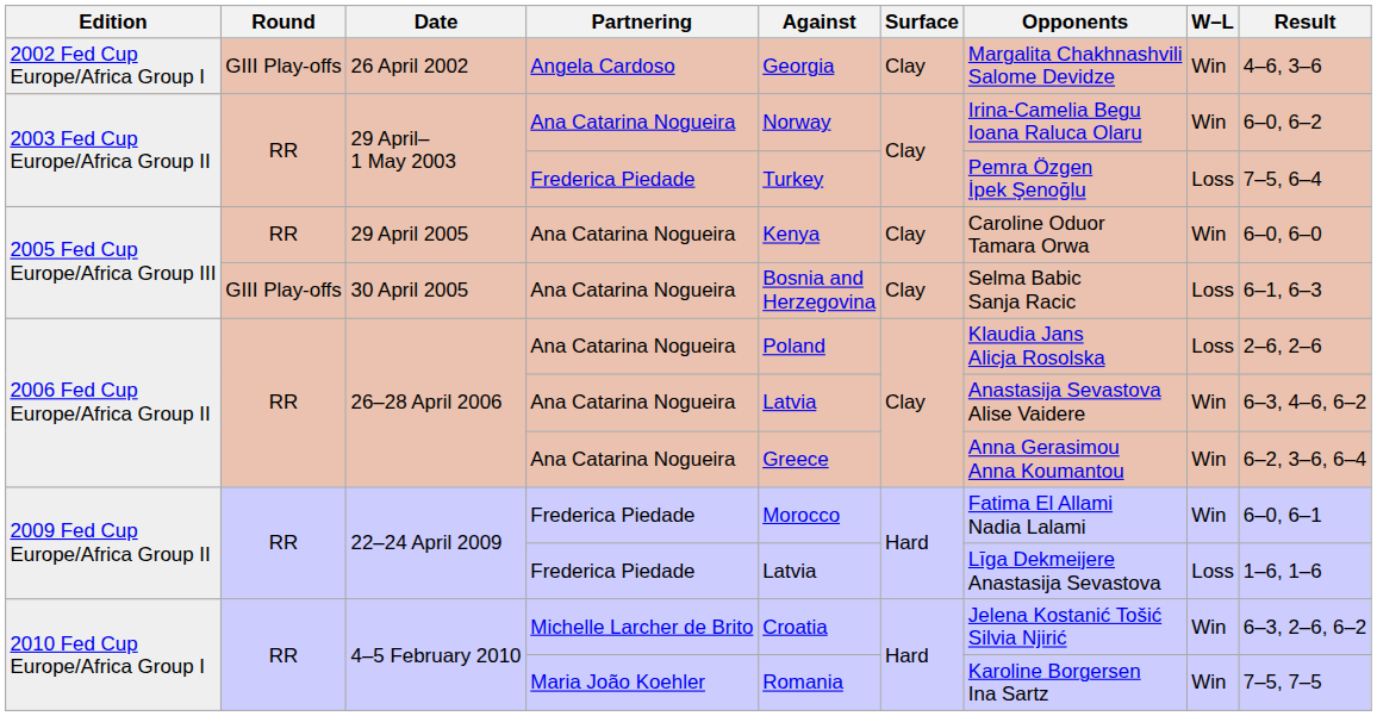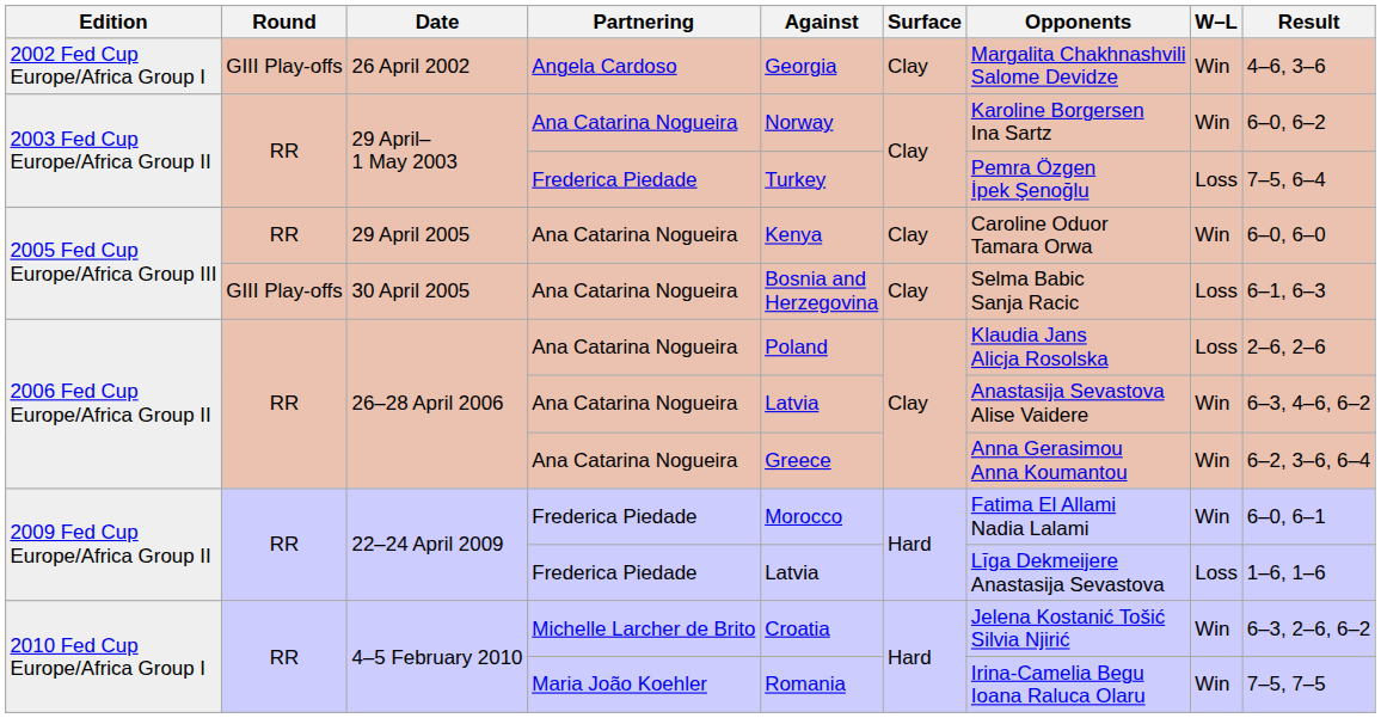29 April– 1 May 2003 / Ana Catarina Nogueira | Opponents: Irina-Camelia Begu Ioana Raluca Olaru -> Karoline Borgersen Ina Sartz
4–5 February 2010 / Maria João Koehler | Opponents: Karoline Borgersen Ina Sartz -> Irina-Camelia Begu Ioana Raluca Olaru
